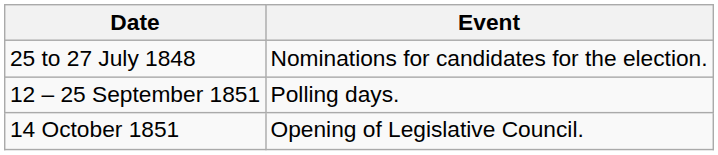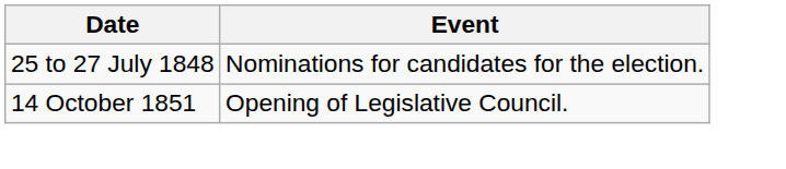- row: 12 – 25 September 1851 | Polling days.
